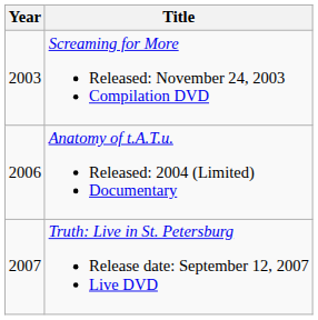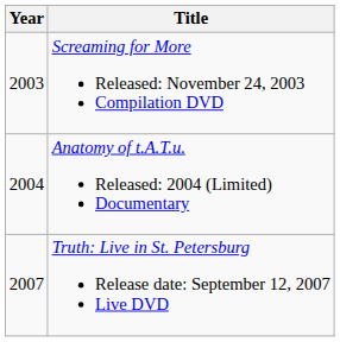Anatomy of t.A.T.u. Released: 2004 (Limited) Documentary | Year: 2006 -> 2004
